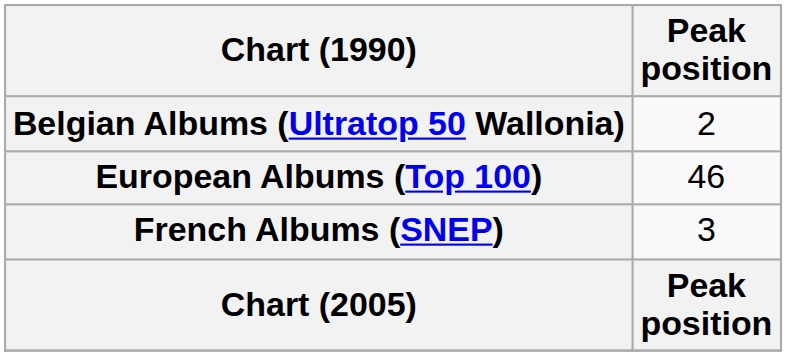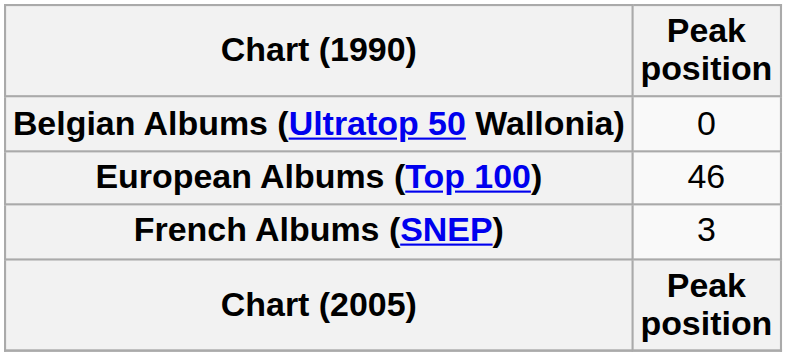Belgian Albums (Ultratop 50 Wallonia) | Peak position: 2 -> 0
